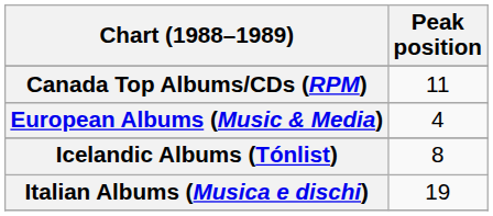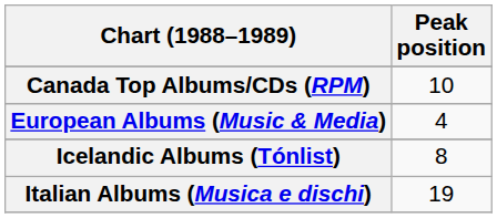Canada Top Albums/CDs (RPM) | Peak position: 11 -> 10
